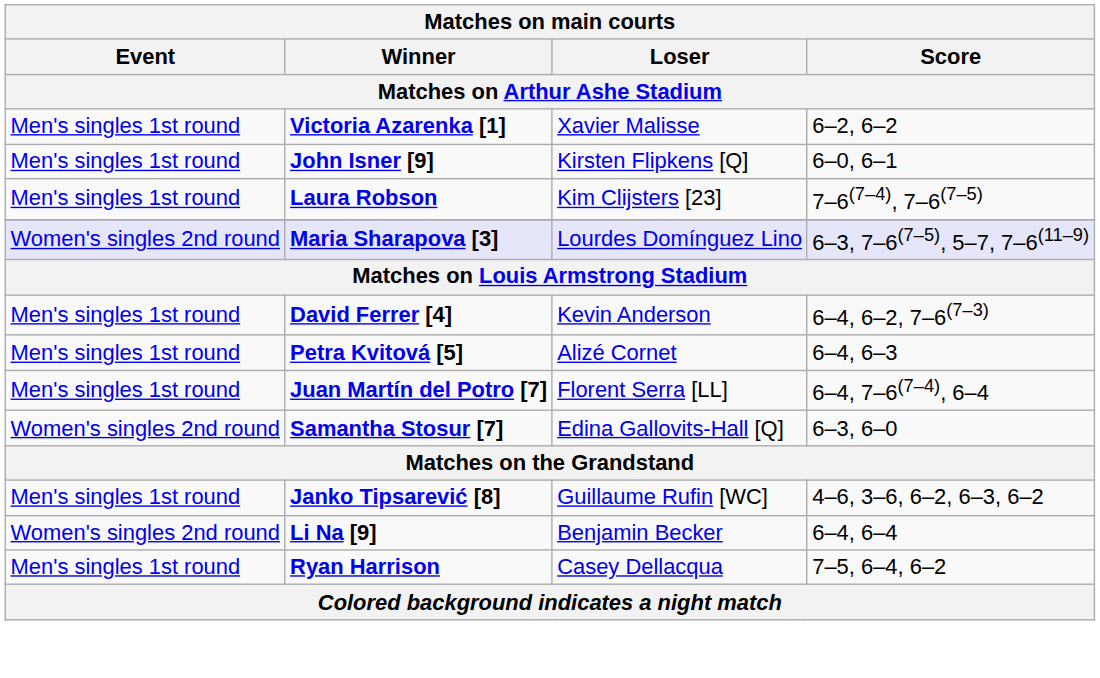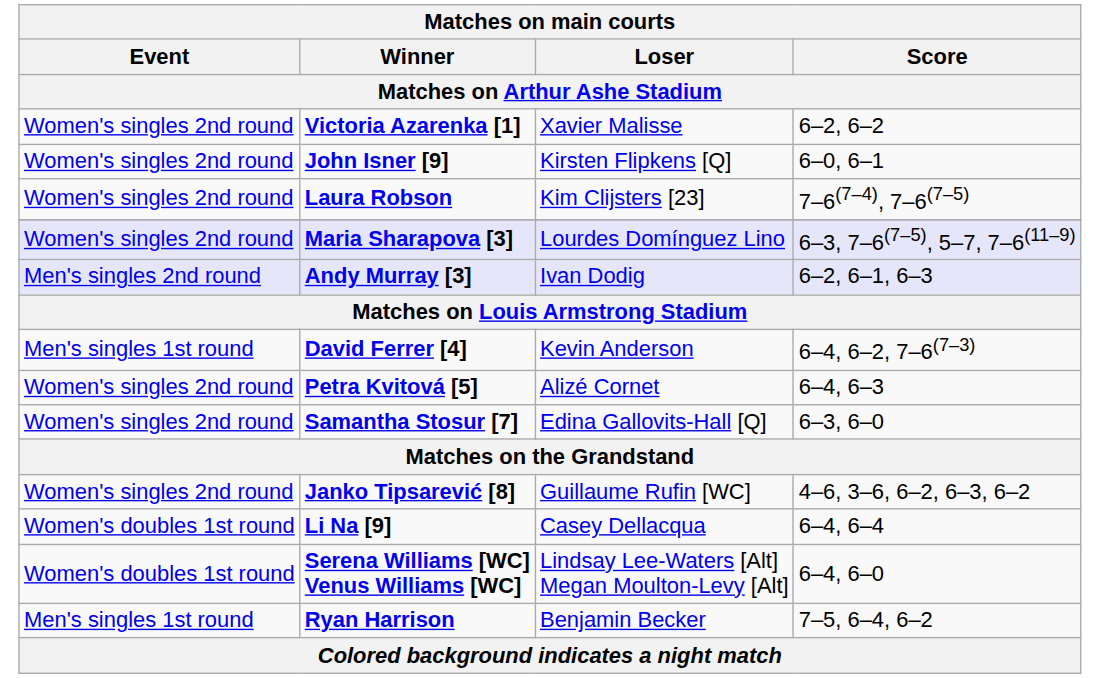Victoria Azarenka [1] | Event: Men's singles 1st round -> Women's singles 2nd round
John Isner [9] | Event: Men's singles 1st round -> Women's singles 2nd round
Laura Robson | Event: Men's singles 1st round -> Women's singles 2nd round
+ row: Men's singles 2nd round | Andy Murray [3] | Ivan Dodig | 6–2, 6–1, 6–3
Petra Kvitová [5] | Event: Men's singles 1st round -> Women's singles 2nd round
- row: Men's singles 1st round | Juan Martín del Potro [7] | Florent Serra [LL] | 6–4, 7–6(7–4), 6–4
Janko Tipsarević [8] | Event: Men's singles 1st round -> Women's singles 2nd round
Li Na [9] | Event: Women's singles 2nd round -> Women's doubles 1st round
Li Na [9] | Loser: Benjamin Becker -> Casey Dellacqua
+ row: Women's doubles 1st round | Serena Williams [WC] Venus Williams [WC] | Lindsay Lee-Waters [Alt] Megan Moulton-Levy [Alt] | 6–4, 6–0
Ryan Harrison | Loser: Casey Dellacqua -> Benjamin Becker
